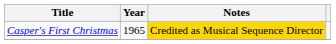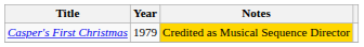Casper's First Christmas | Year: 1965 -> 1979
